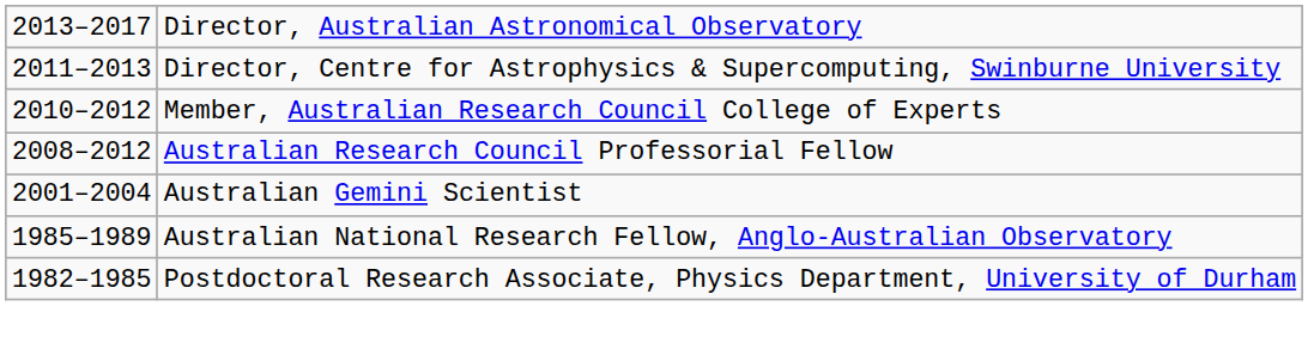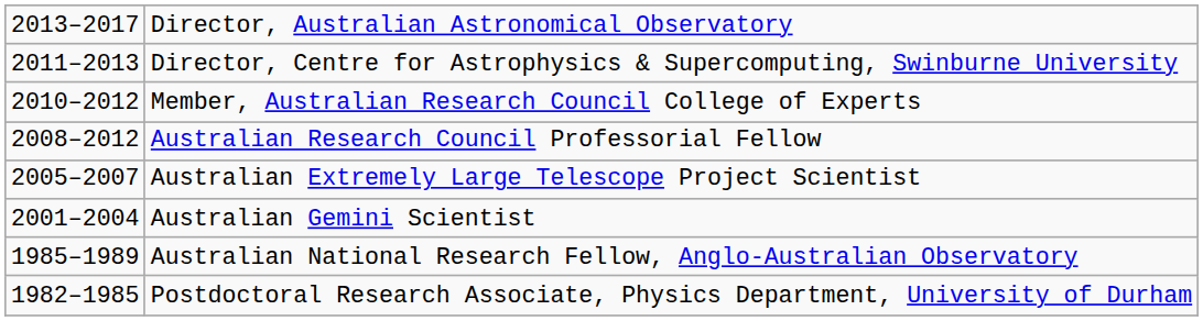+ row: 2005–2007 | Australian Extremely Large Telescope Project Scientist
